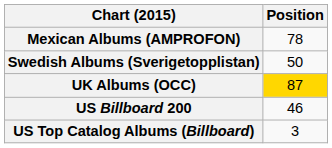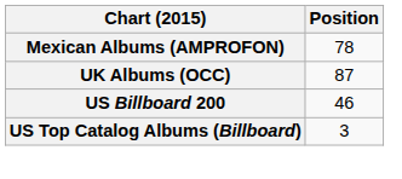- row: Swedish Albums (Sverigetopplistan) | 50
UK Albums (OCC) | Position: gold background -> no background
